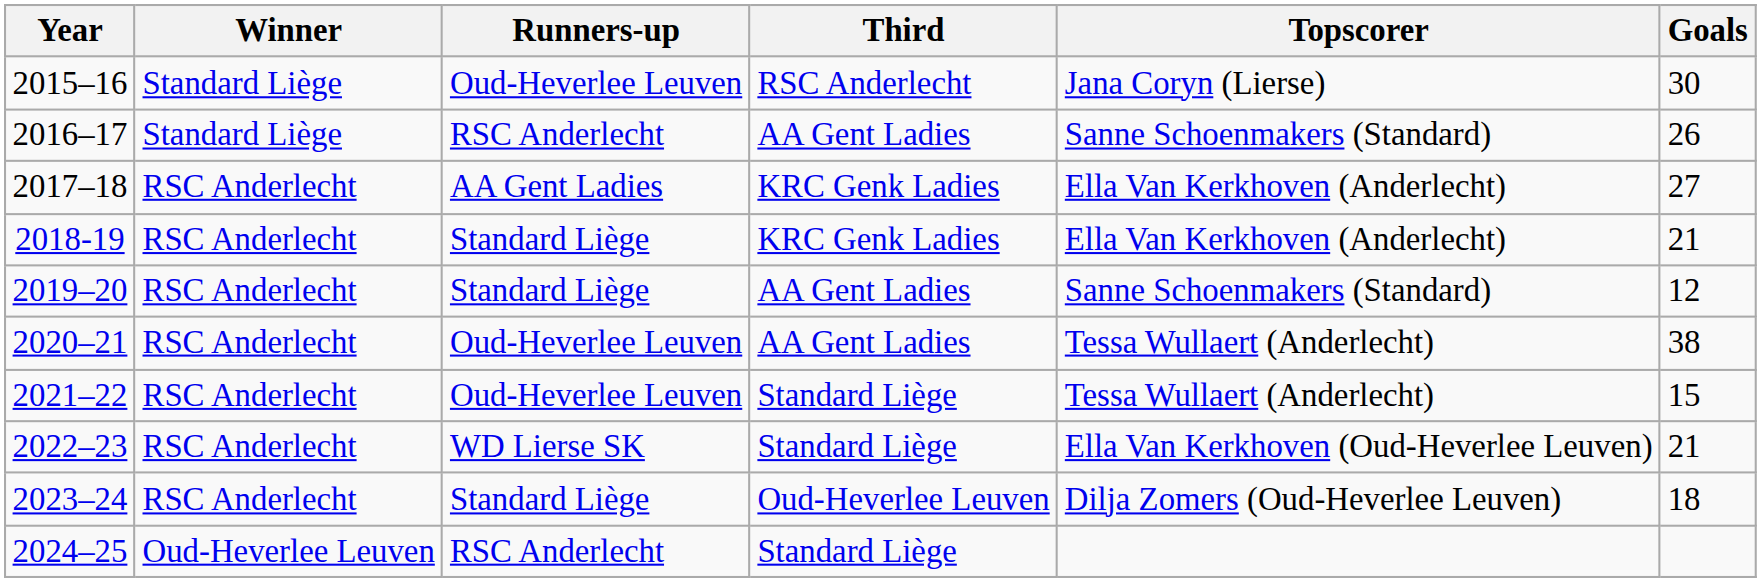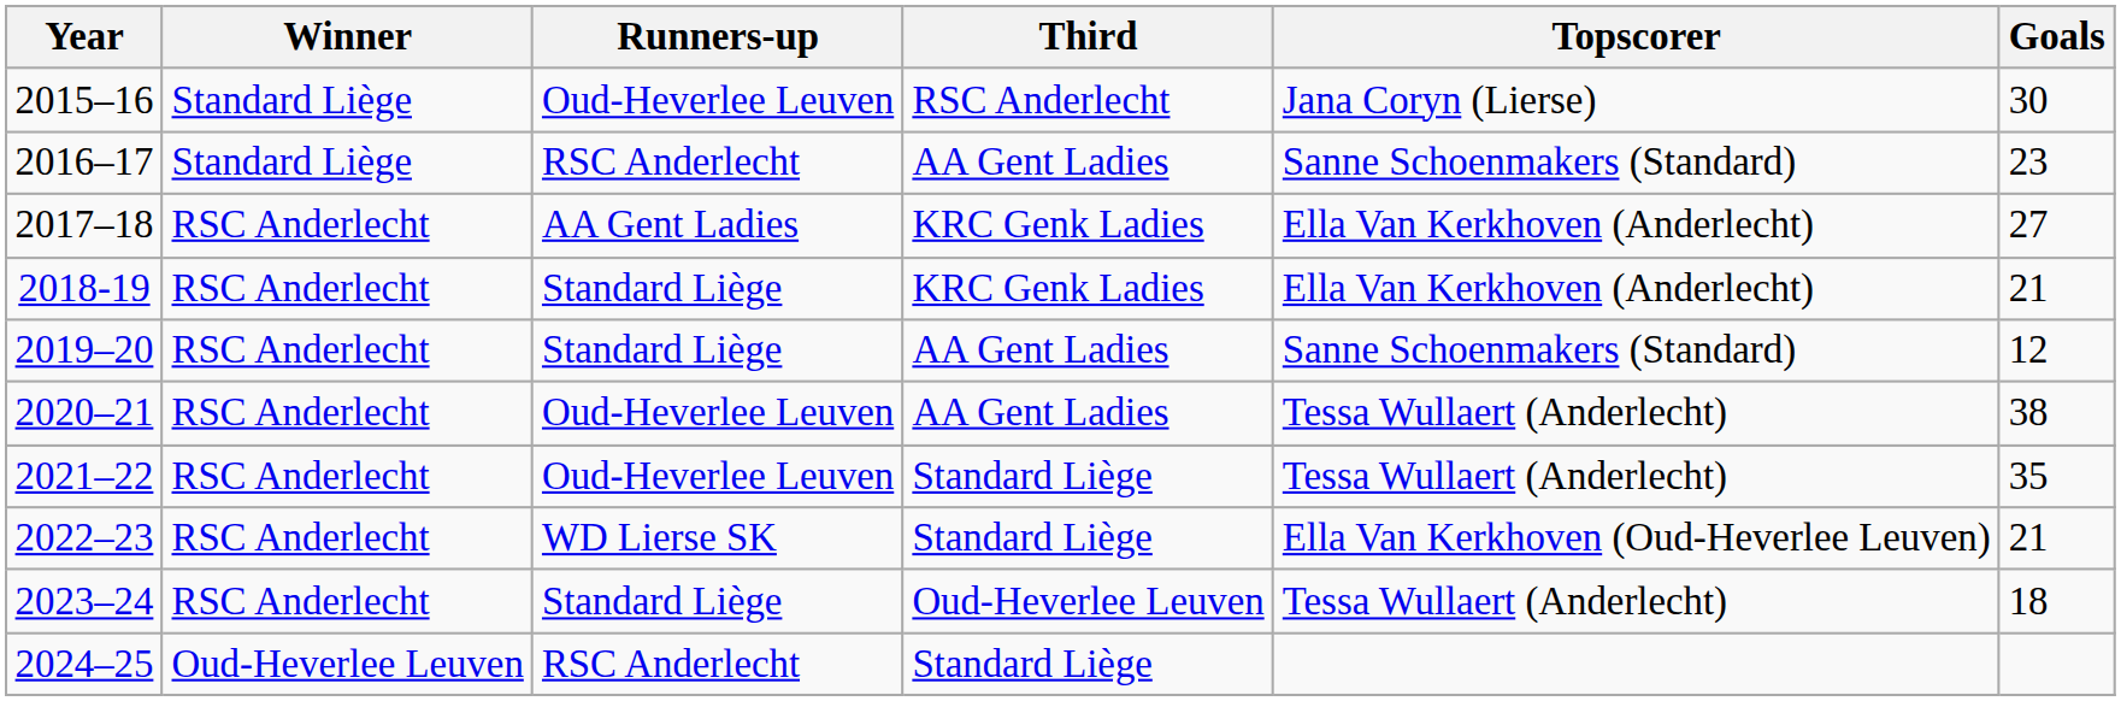2016–17 | Goals: 26 -> 23
2021–22 | Goals: 15 -> 35
2023–24 | Topscorer: Dilja Zomers (Oud-Heverlee Leuven) -> Tessa Wullaert (Anderlecht)
